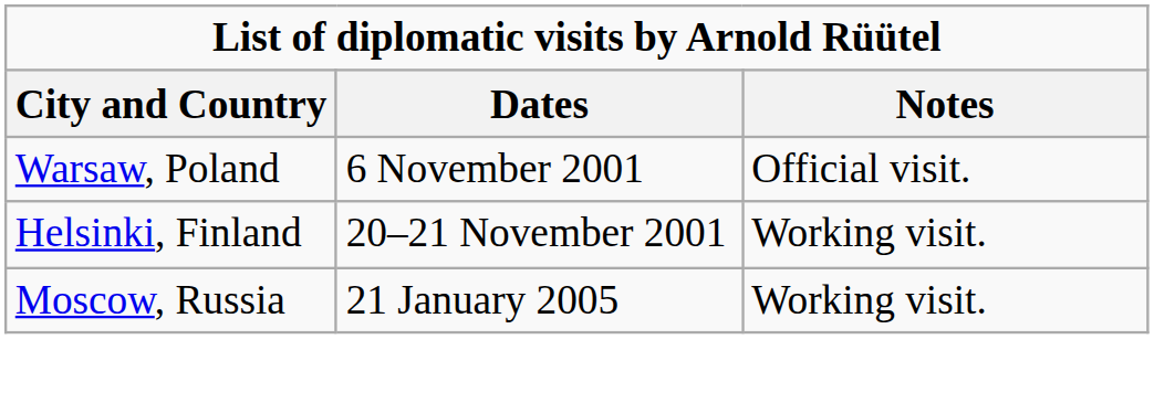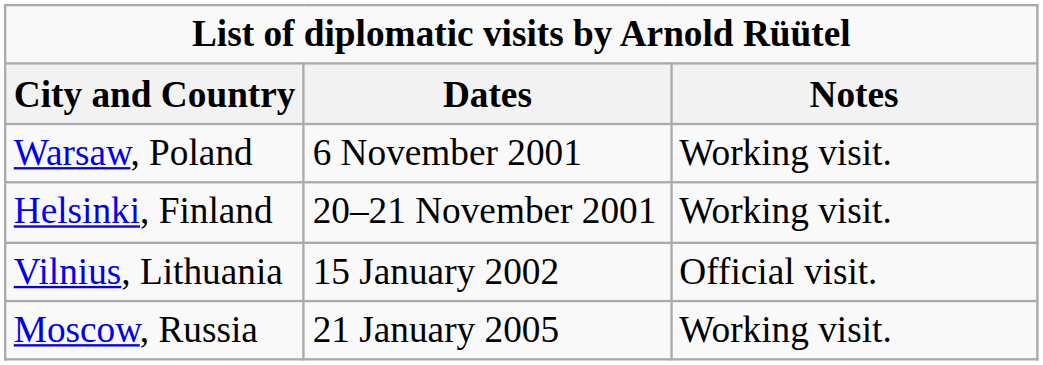Warsaw, Poland | Notes: Official visit. -> Working visit.
+ row: Vilnius, Lithuania | 15 January 2002 | Official visit.
